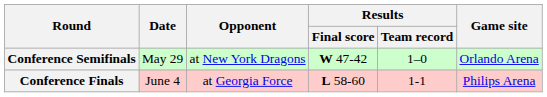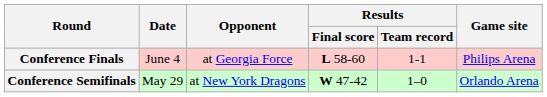rows swapped: Conference Semifinals <-> Conference Finals
